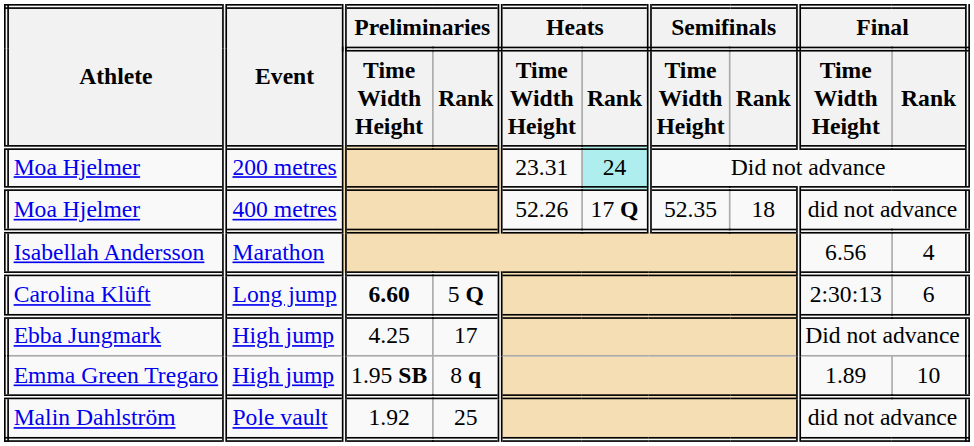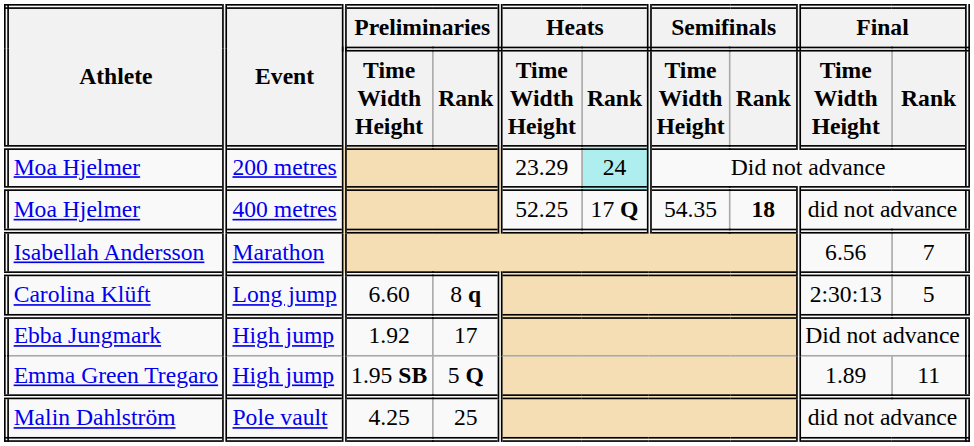Moa Hjelmer / 200 metres | Heats / Time Width Height: 23.31 -> 23.29
Moa Hjelmer / 400 metres | Heats / Time Width Height: 52.26 -> 52.25
Moa Hjelmer / 400 metres | Semifinals / Time Width Height: 52.35 -> 54.35
Moa Hjelmer / 400 metres | Semifinals / Rank: normal -> bold
Isabellah Andersson | Final / Rank: 4 -> 7
Carolina Klüft | Preliminaries / Time Width Height: bold -> normal
Carolina Klüft | Preliminaries / Rank: 5 Q -> 8 q
Carolina Klüft | Final / Rank: 6 -> 5
Ebba Jungmark | Preliminaries / Time Width Height: 4.25 -> 1.92
Emma Green Tregaro | Preliminaries / Rank: 8 q -> 5 Q
Emma Green Tregaro | Final / Rank: 10 -> 11
Malin Dahlström | Preliminaries / Time Width Height: 1.92 -> 4.25
